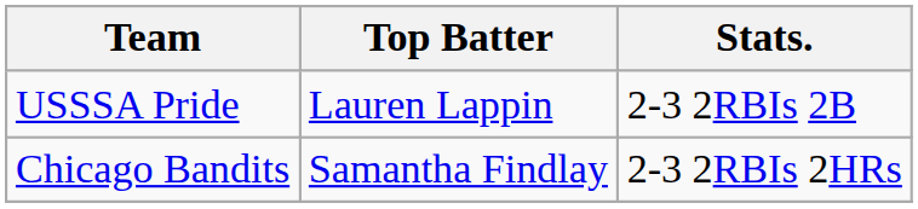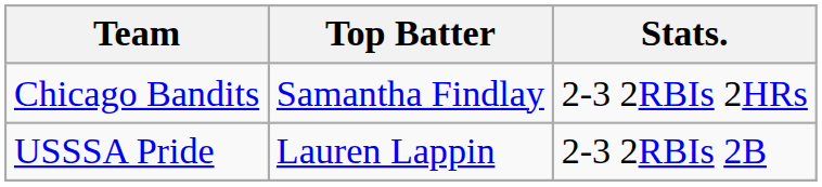rows swapped: USSSA Pride <-> Chicago Bandits
